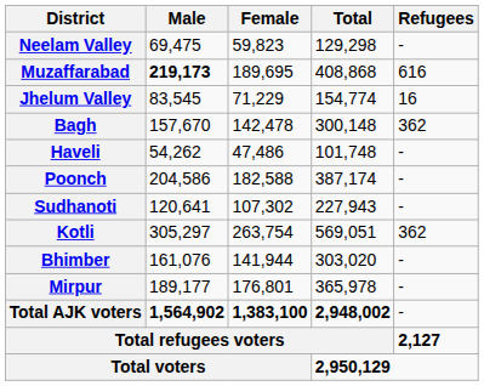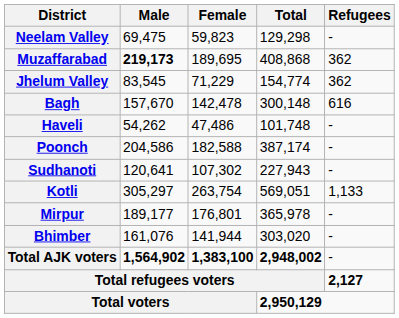Muzaffarabad | Refugees: 616 -> 362
Jhelum Valley | Refugees: 16 -> 362
Bagh | Refugees: 362 -> 616
Kotli | Refugees: 362 -> 1,133
rows swapped: Mirpur <-> Bhimber
